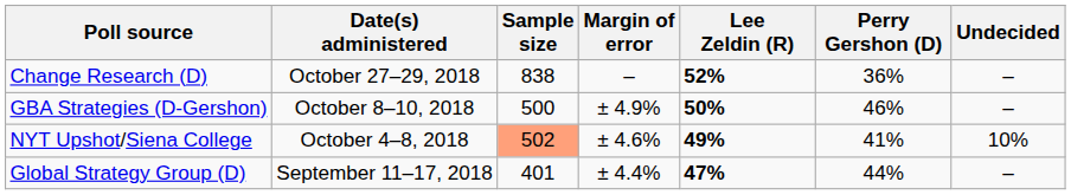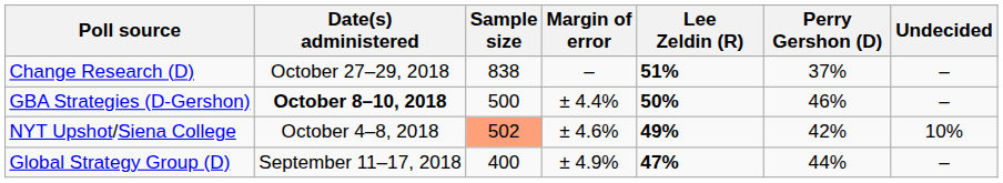Change Research (D) | Lee Zeldin (R): 52% -> 51%
Change Research (D) | Perry Gershon (D): 36% -> 37%
GBA Strategies (D-Gershon) | Date(s) administered: normal -> bold
GBA Strategies (D-Gershon) | Margin of error: ± 4.9% -> ± 4.4%
NYT Upshot/Siena College | Perry Gershon (D): 41% -> 42%
Global Strategy Group (D) | Sample size: 401 -> 400
Global Strategy Group (D) | Margin of error: ± 4.4% -> ± 4.9%
